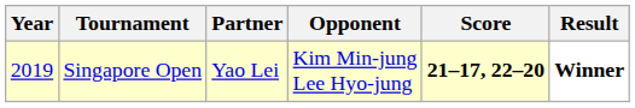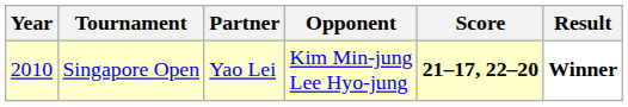Singapore Open | Year: 2019 -> 2010
